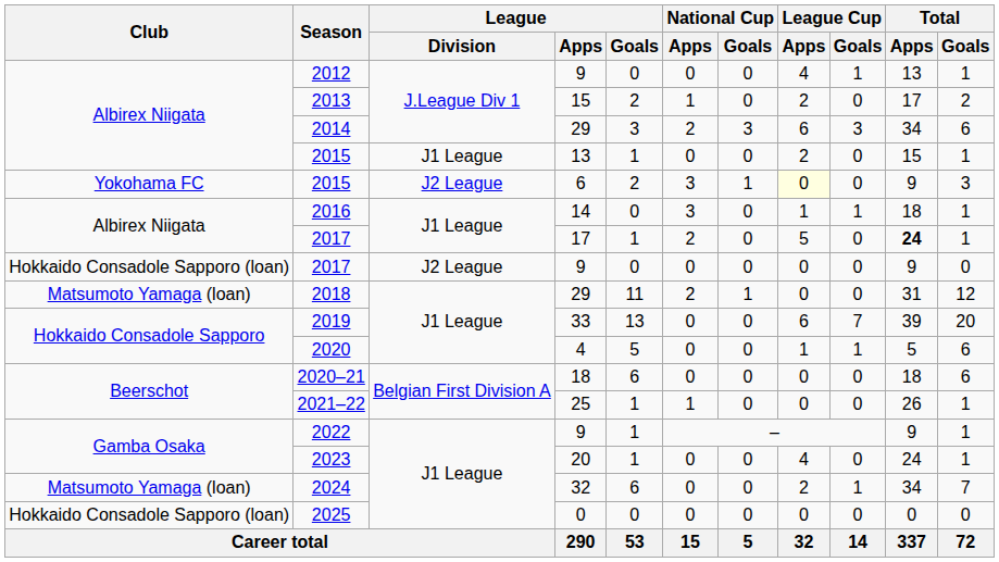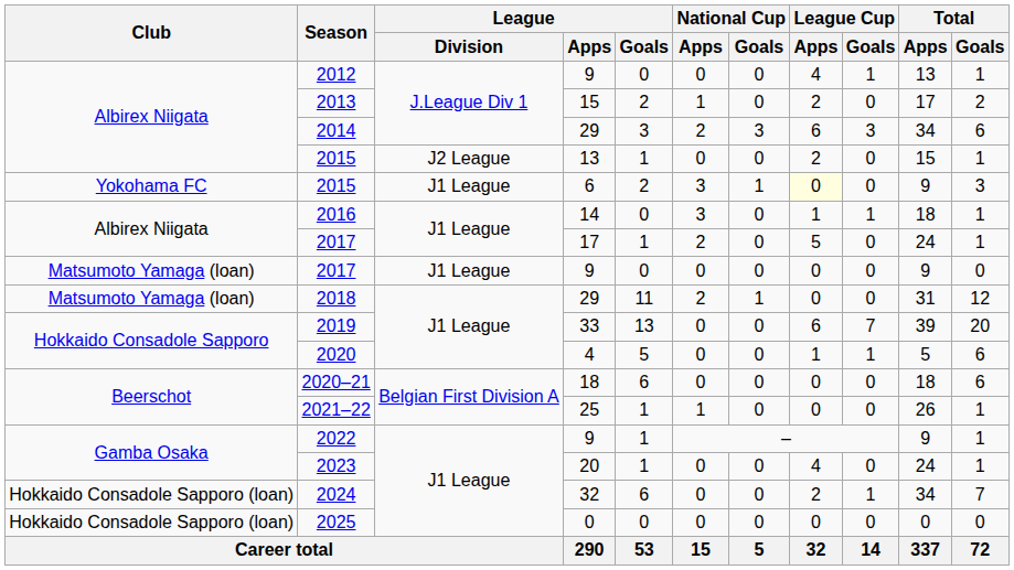2015 / 13 | League / Division: J1 League -> J2 League
2015 / 6 | League / Division: J2 League -> J1 League
2017 / 17 | Total / Apps: bold -> normal
2017 / 9 | Club: Hokkaido Consadole Sapporo (loan) -> Matsumoto Yamaga (loan)
2017 / 9 | League / Division: J2 League -> J1 League
2024 | Club: Matsumoto Yamaga (loan) -> Hokkaido Consadole Sapporo (loan)
